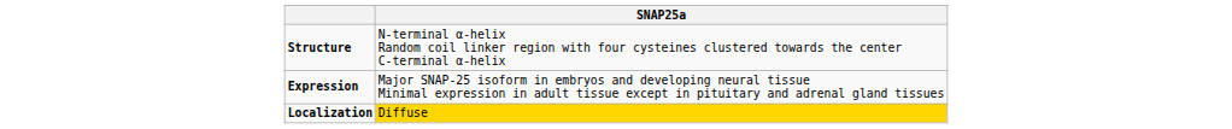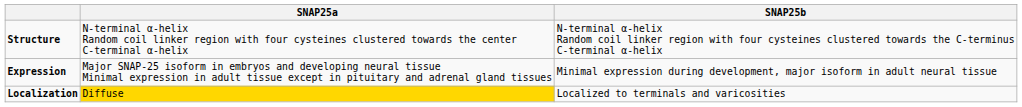+ column: SNAP25b | N-terminal α-helix Random coil linker region with four cysteines clustered towards the C-terminus C-terminal α-helix | Minimal expression during development, major isoform in adult neural tissue | Localized to terminals and varicosities
